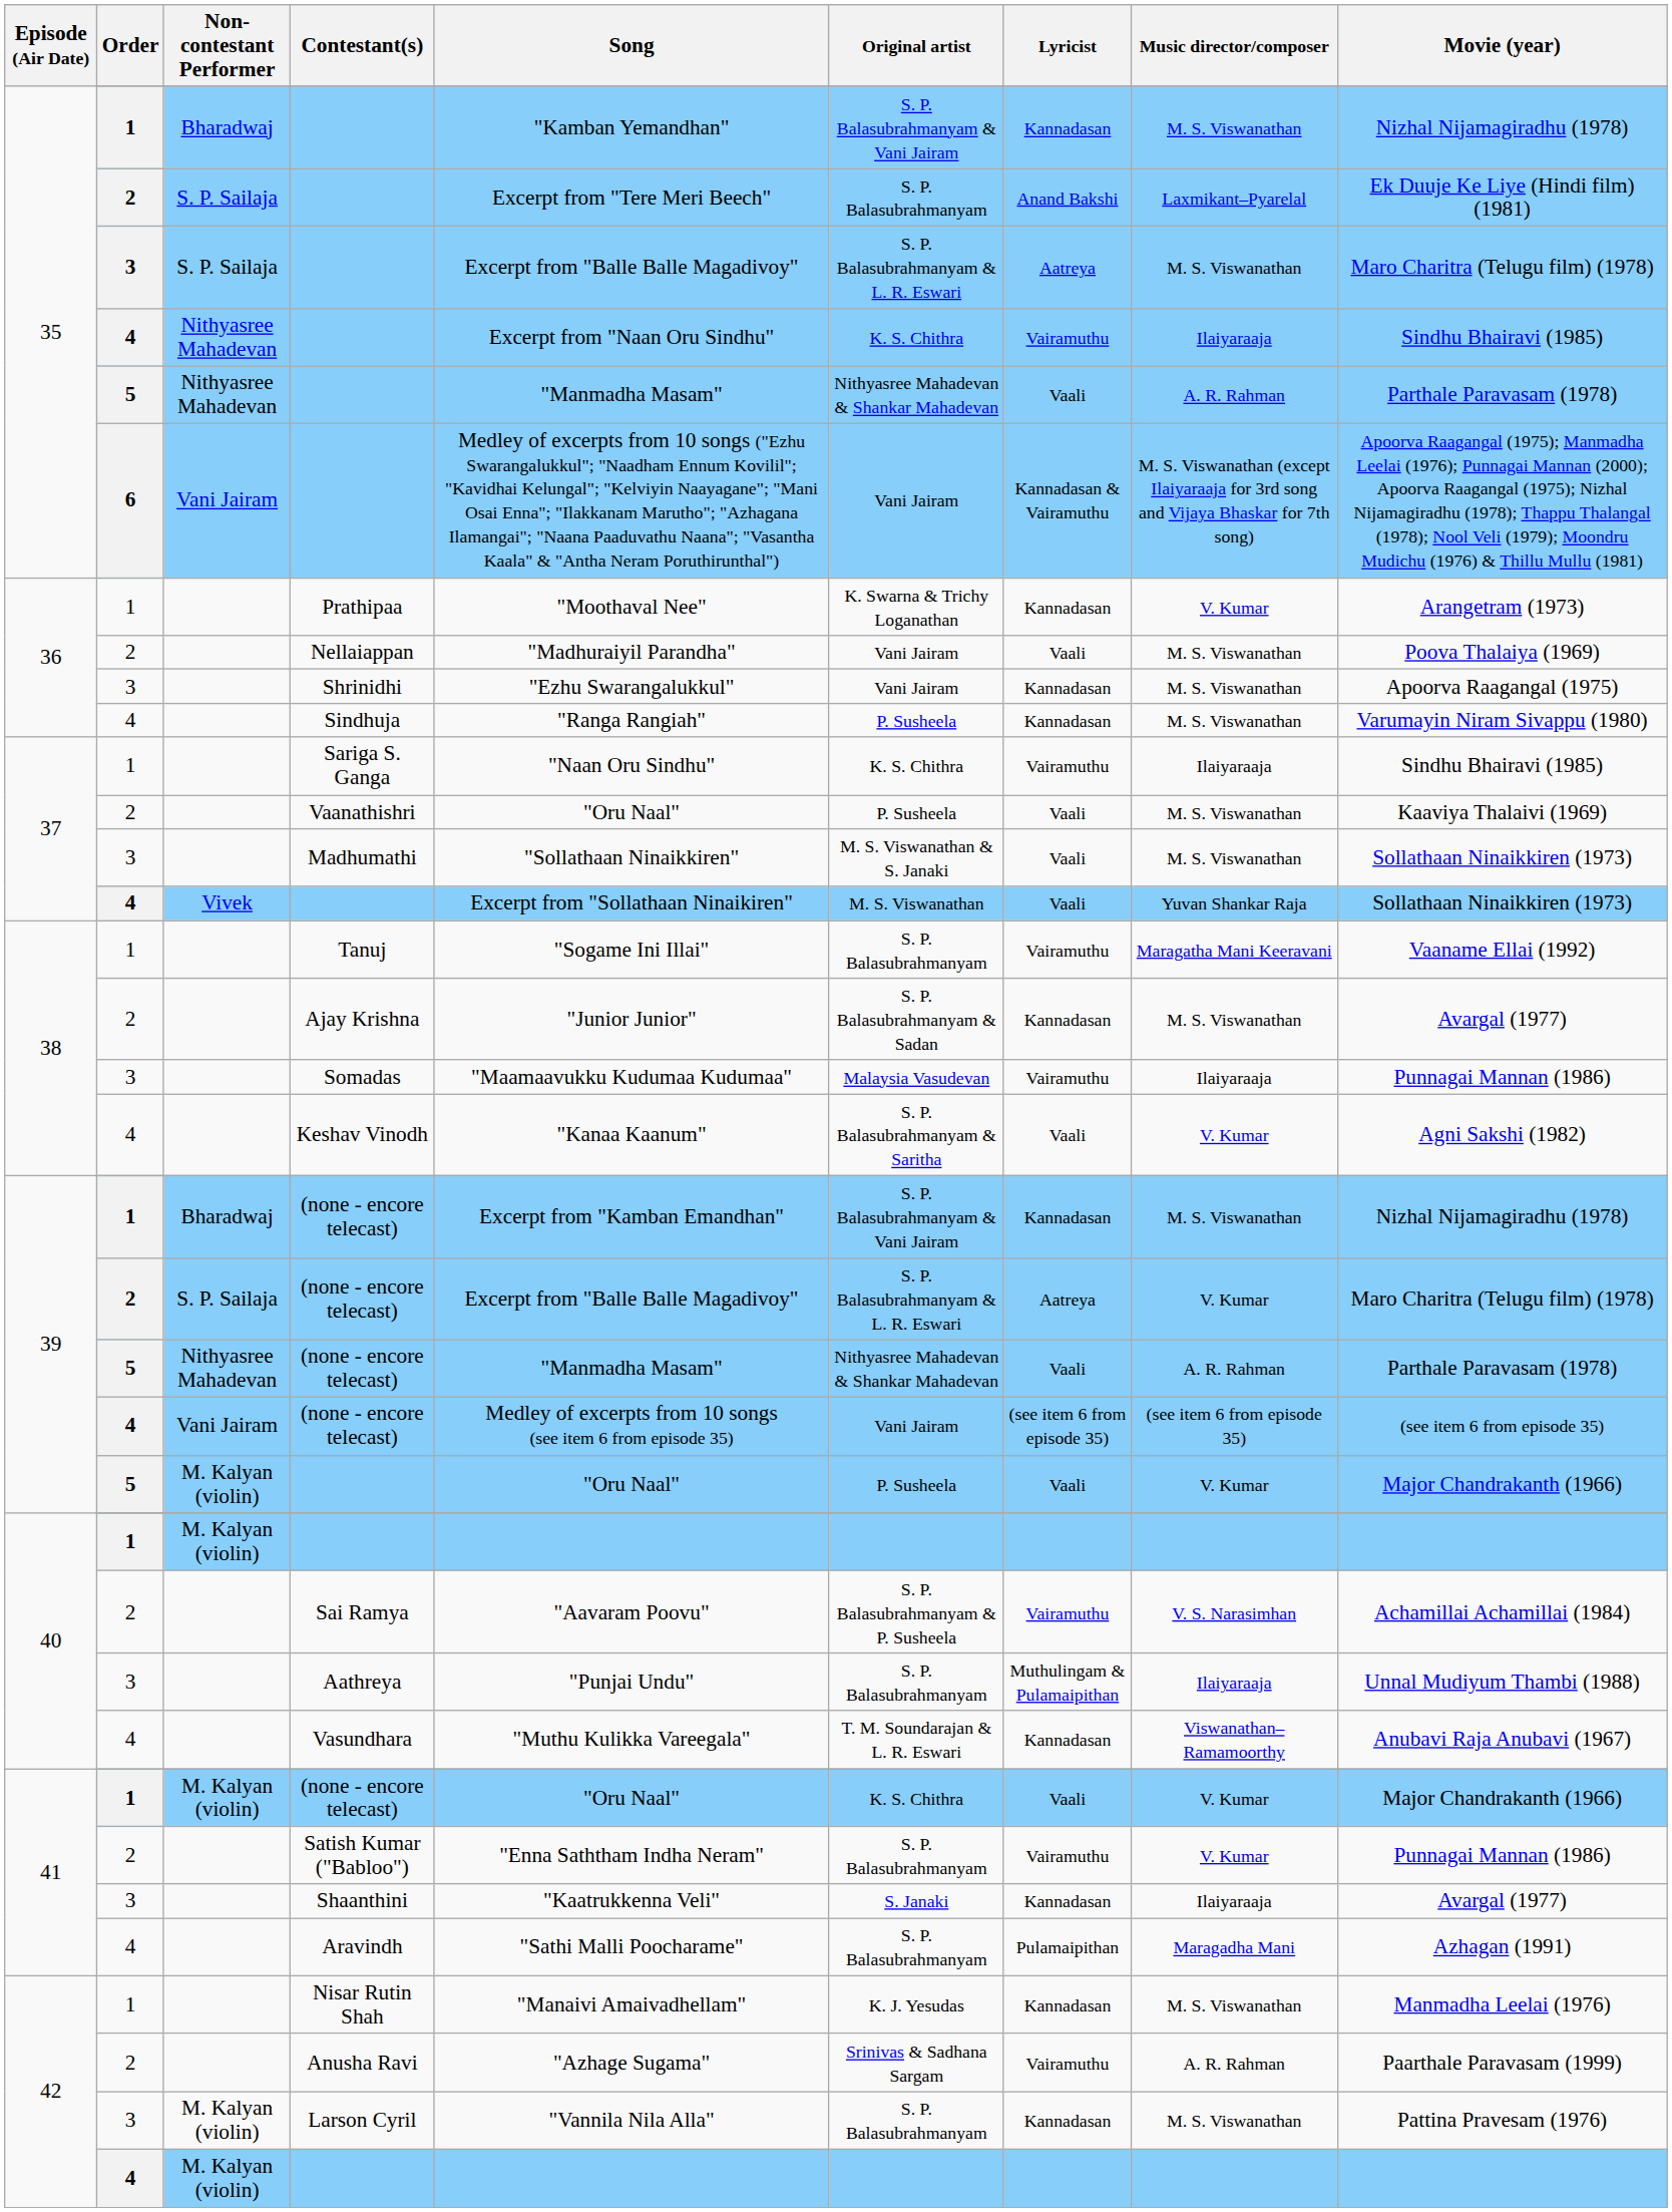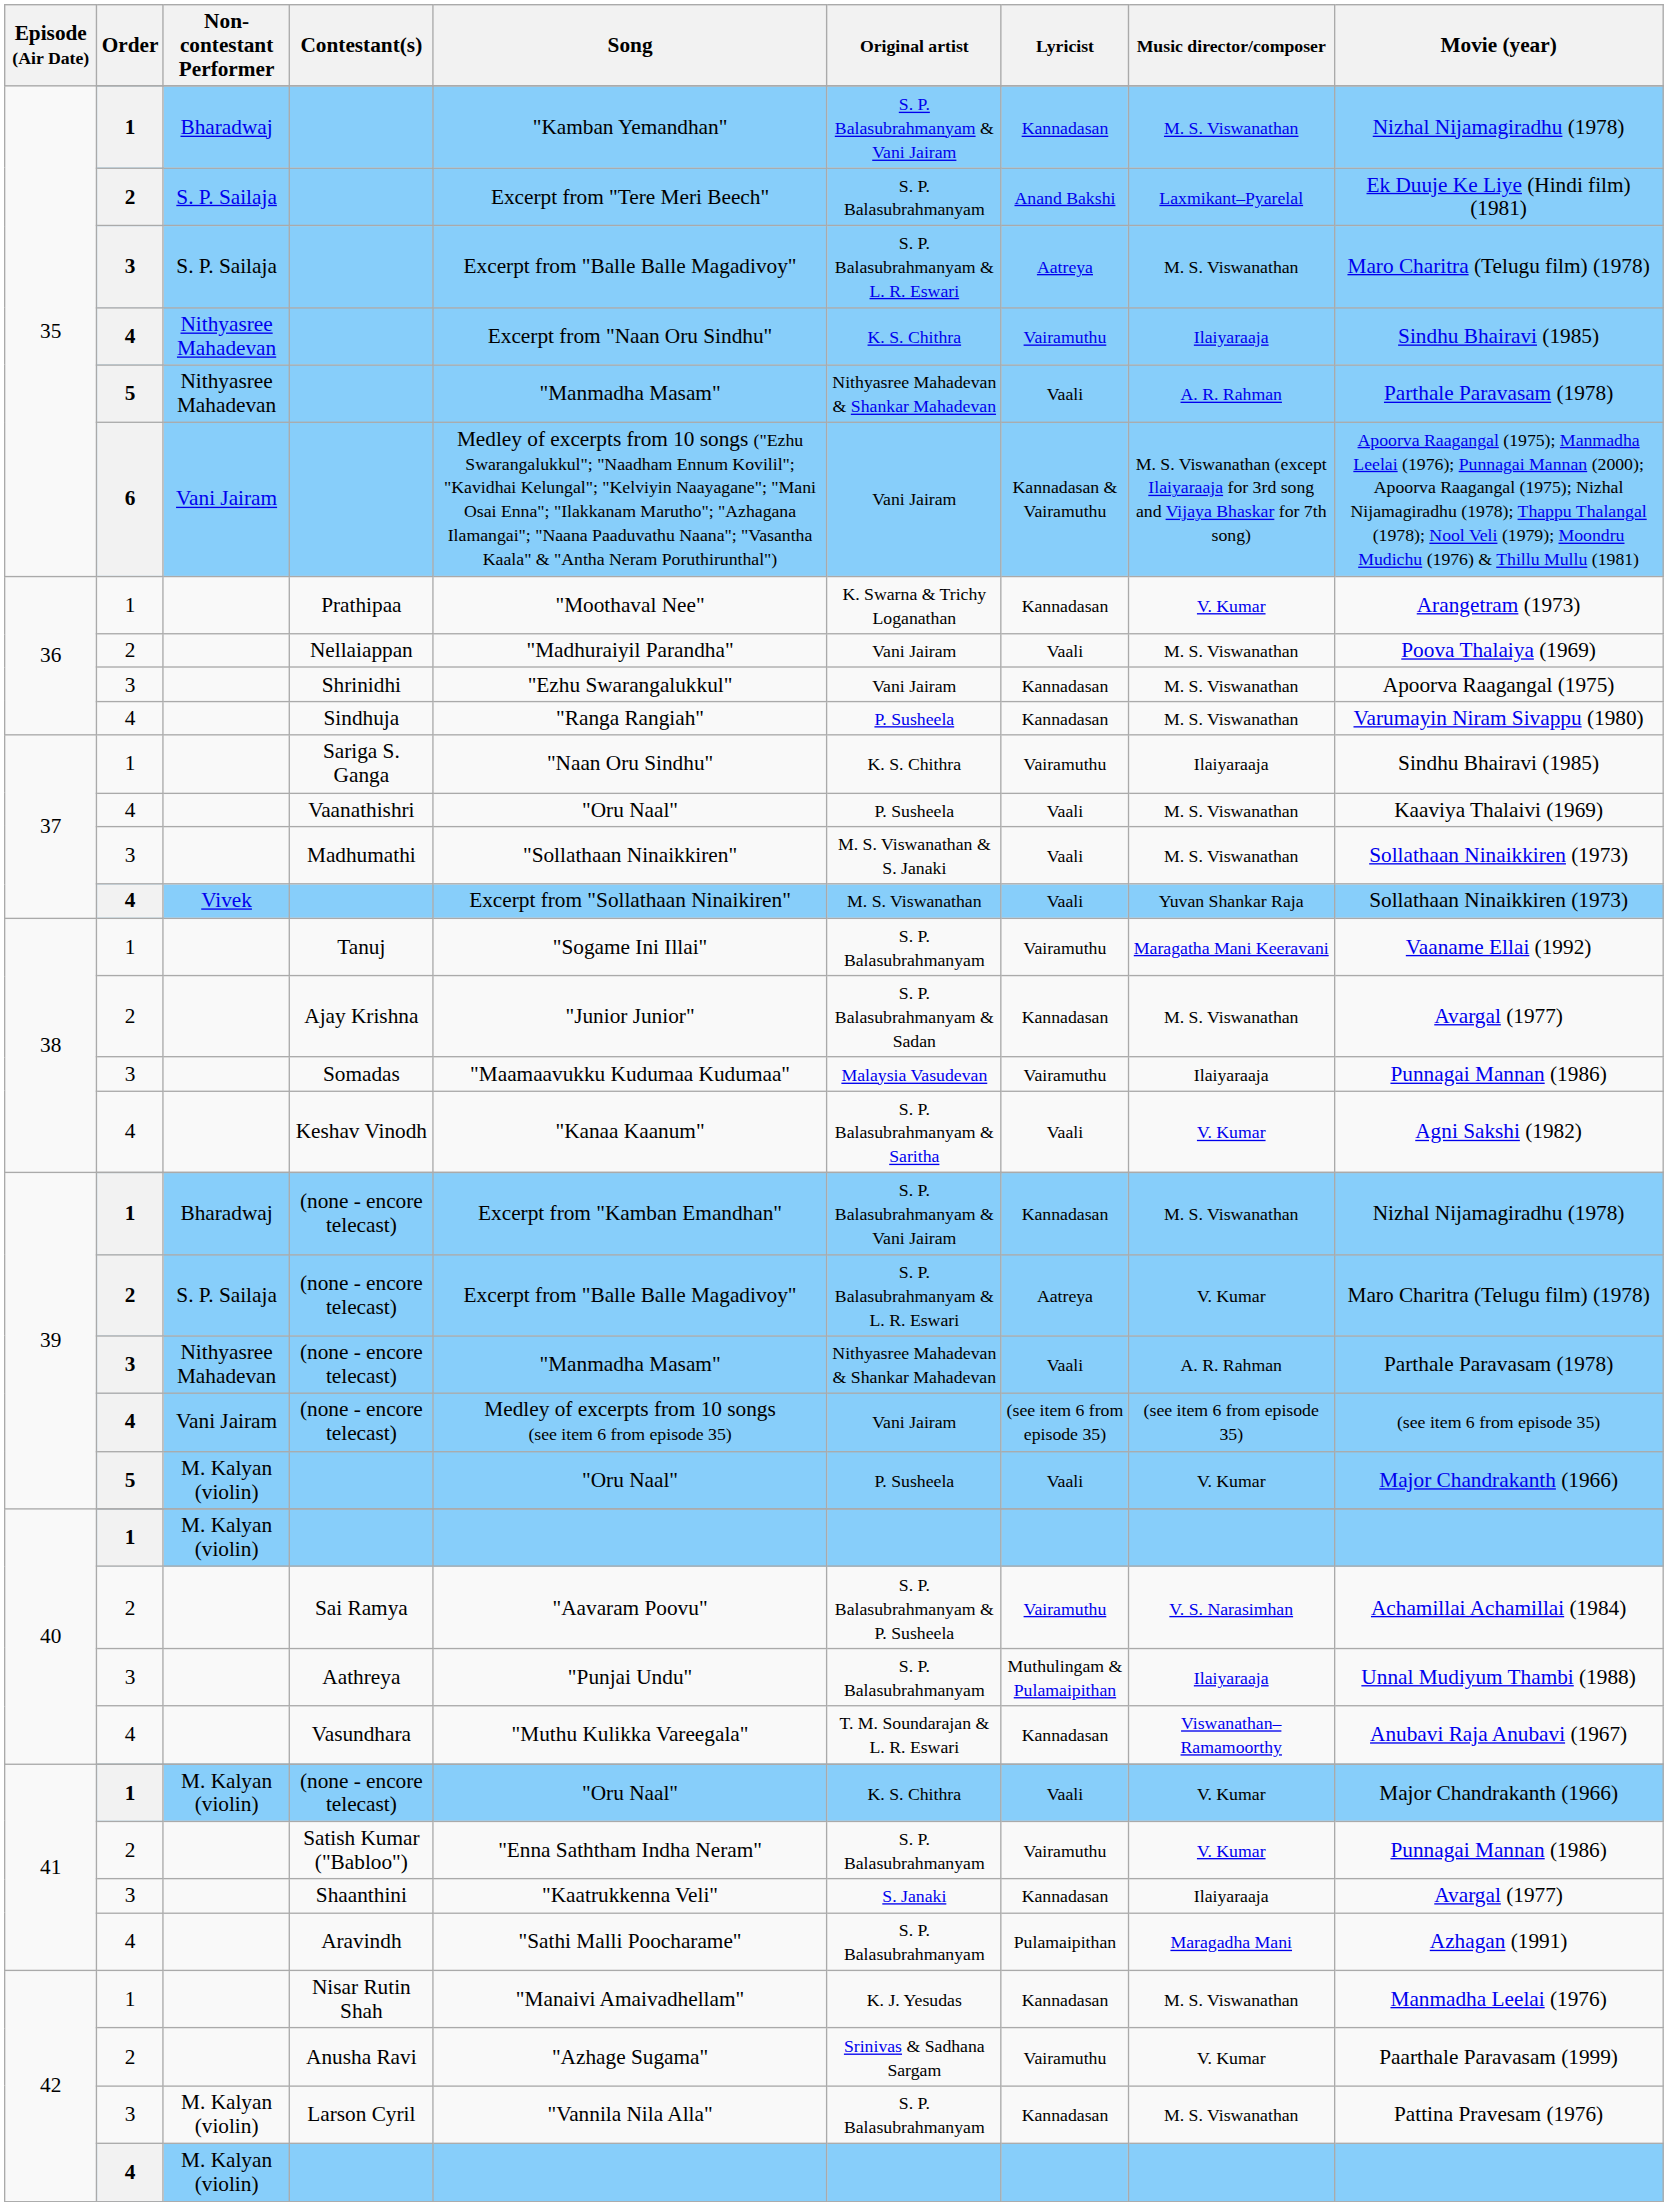Vaanathishri | Order: 2 -> 4
Nithyasree Mahadevan / (none - encore telecast) | Order: 5 -> 3
Anusha Ravi | Music director/composer: A. R. Rahman -> V. Kumar
